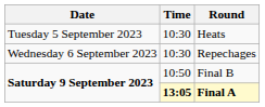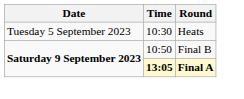- row: Wednesday 6 September 2023 | 10:30 | Repechages
